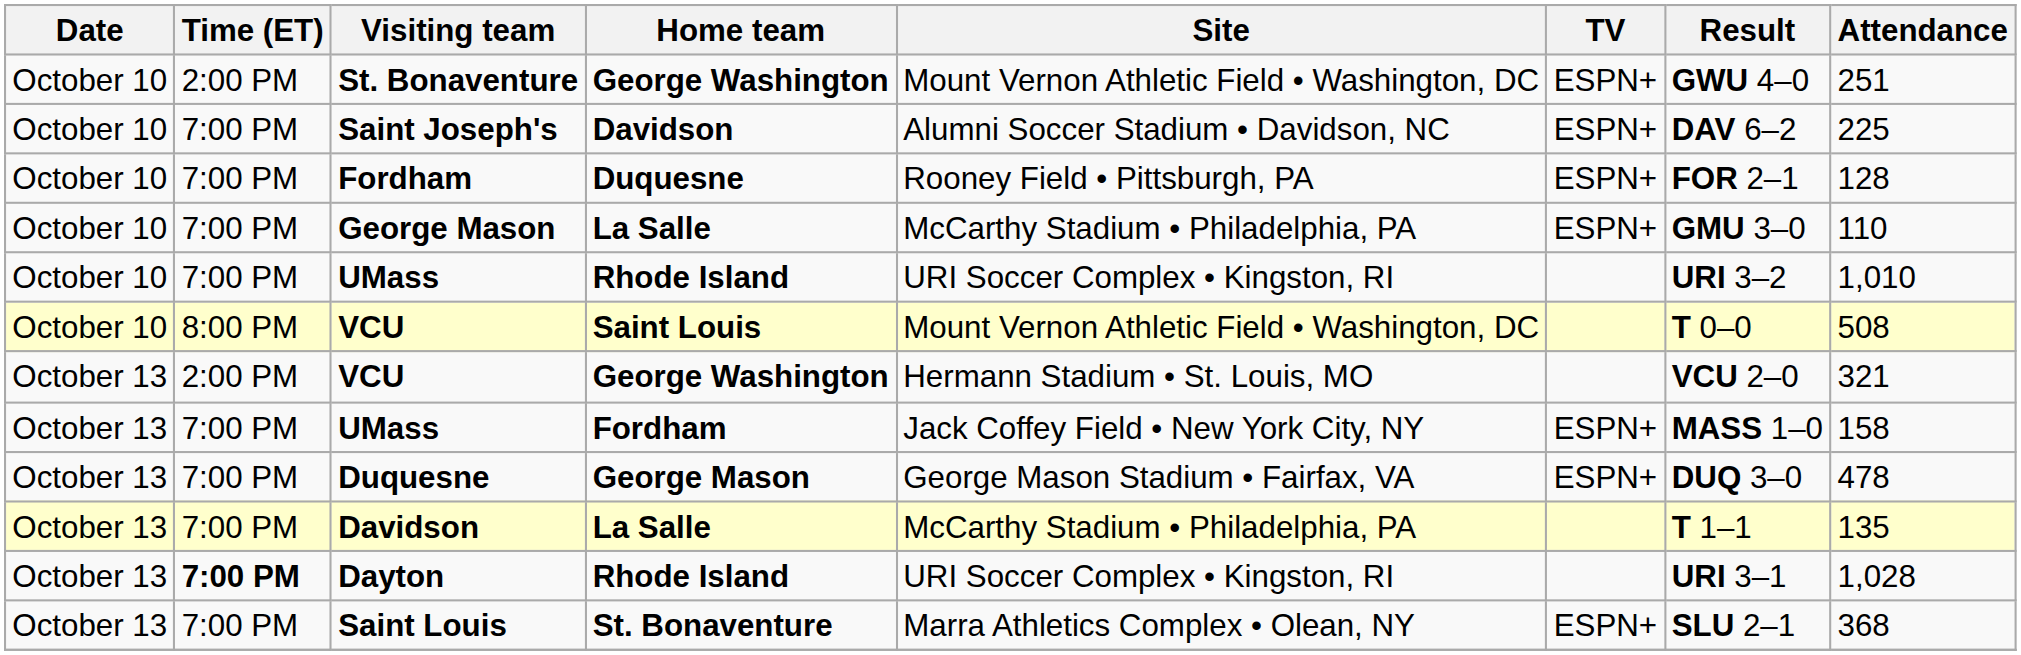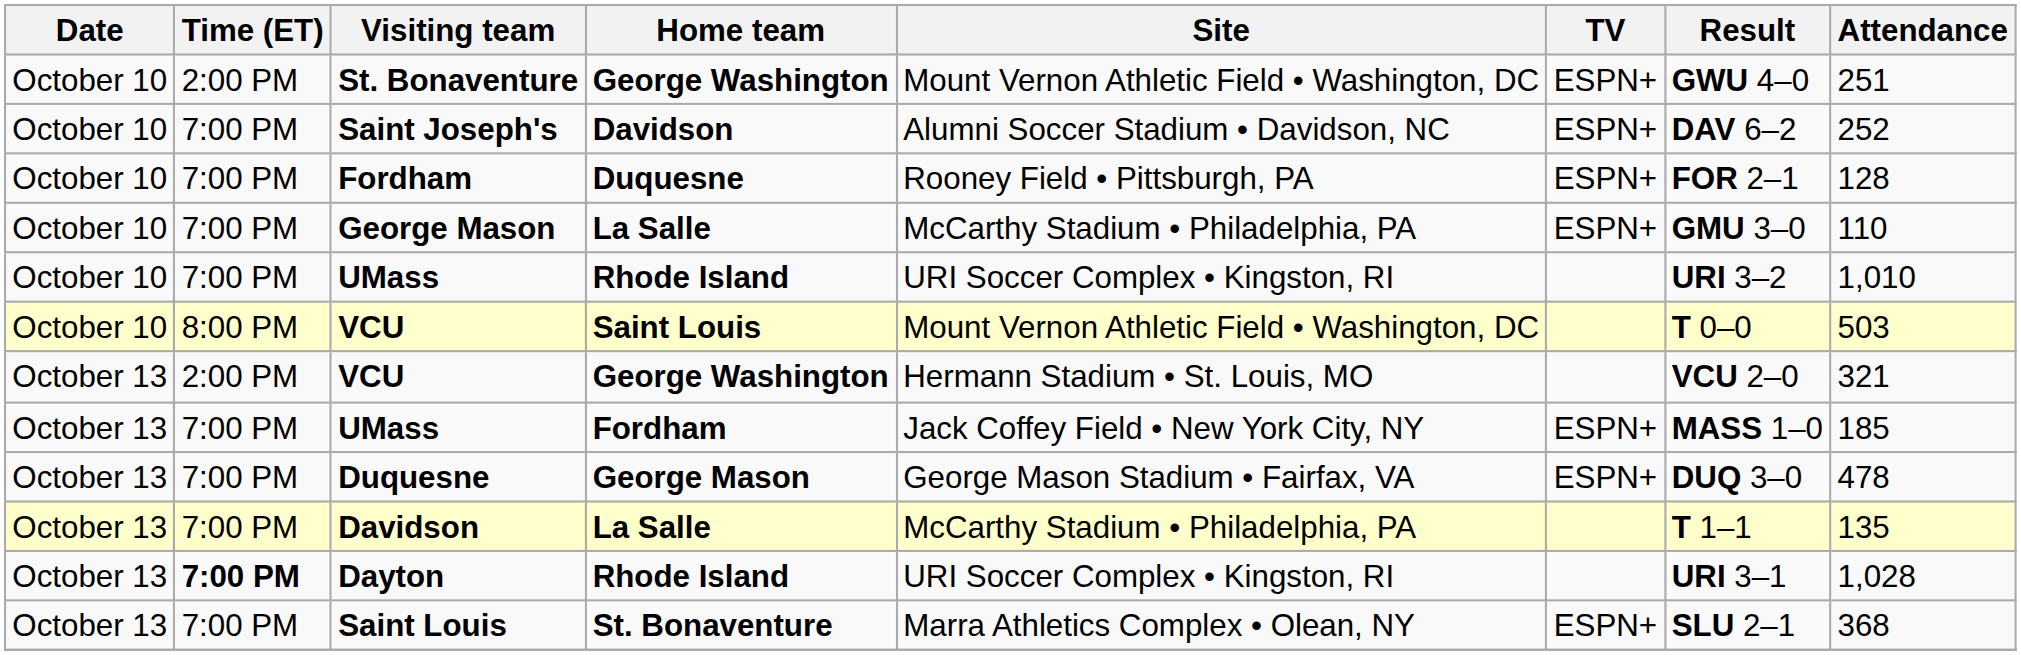Saint Joseph's | Attendance: 225 -> 252
VCU / Saint Louis | Attendance: 508 -> 503
UMass / Fordham | Attendance: 158 -> 185
